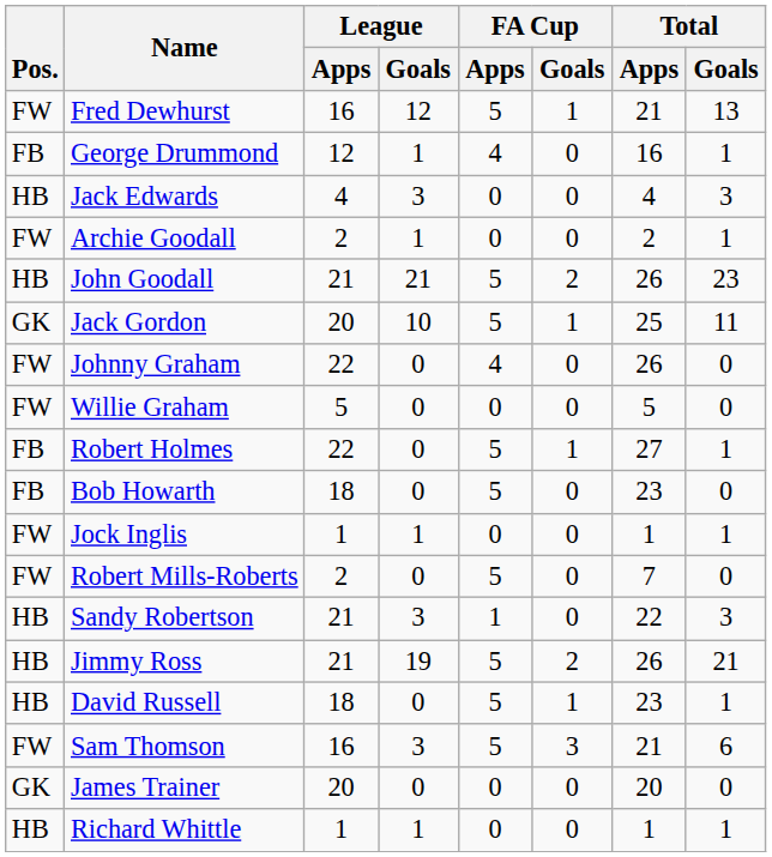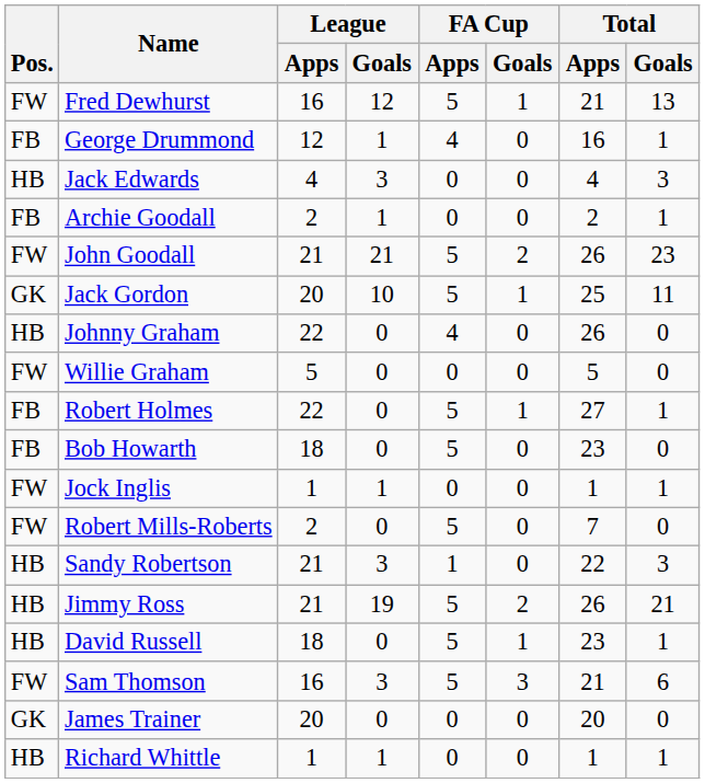Archie Goodall | Pos.: FW -> FB
John Goodall | Pos.: HB -> FW
Johnny Graham | Pos.: FW -> HB
